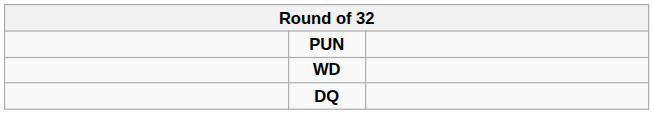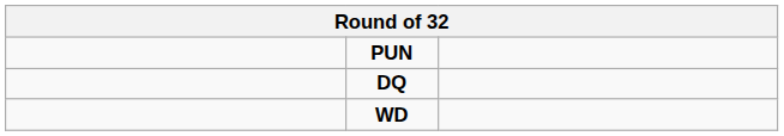rows swapped: DQ <-> WD
